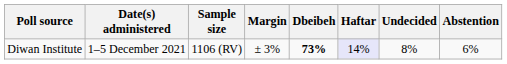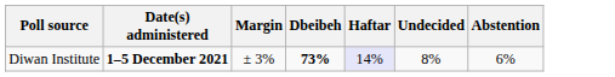- column: Sample size | 1106 (RV)
Diwan Institute | Date(s) administered: normal -> bold
